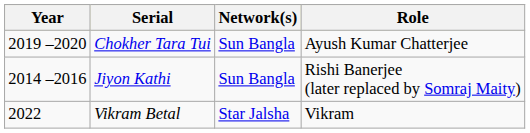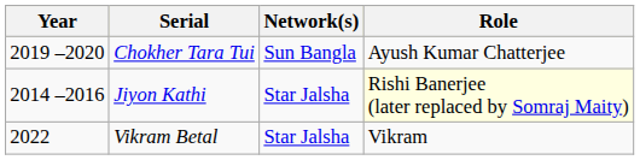Jiyon Kathi | Network(s): Sun Bangla -> Star Jalsha
Jiyon Kathi | Role: no background -> lightyellow background
